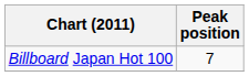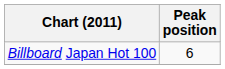Billboard Japan Hot 100 | Peak position: 7 -> 6
